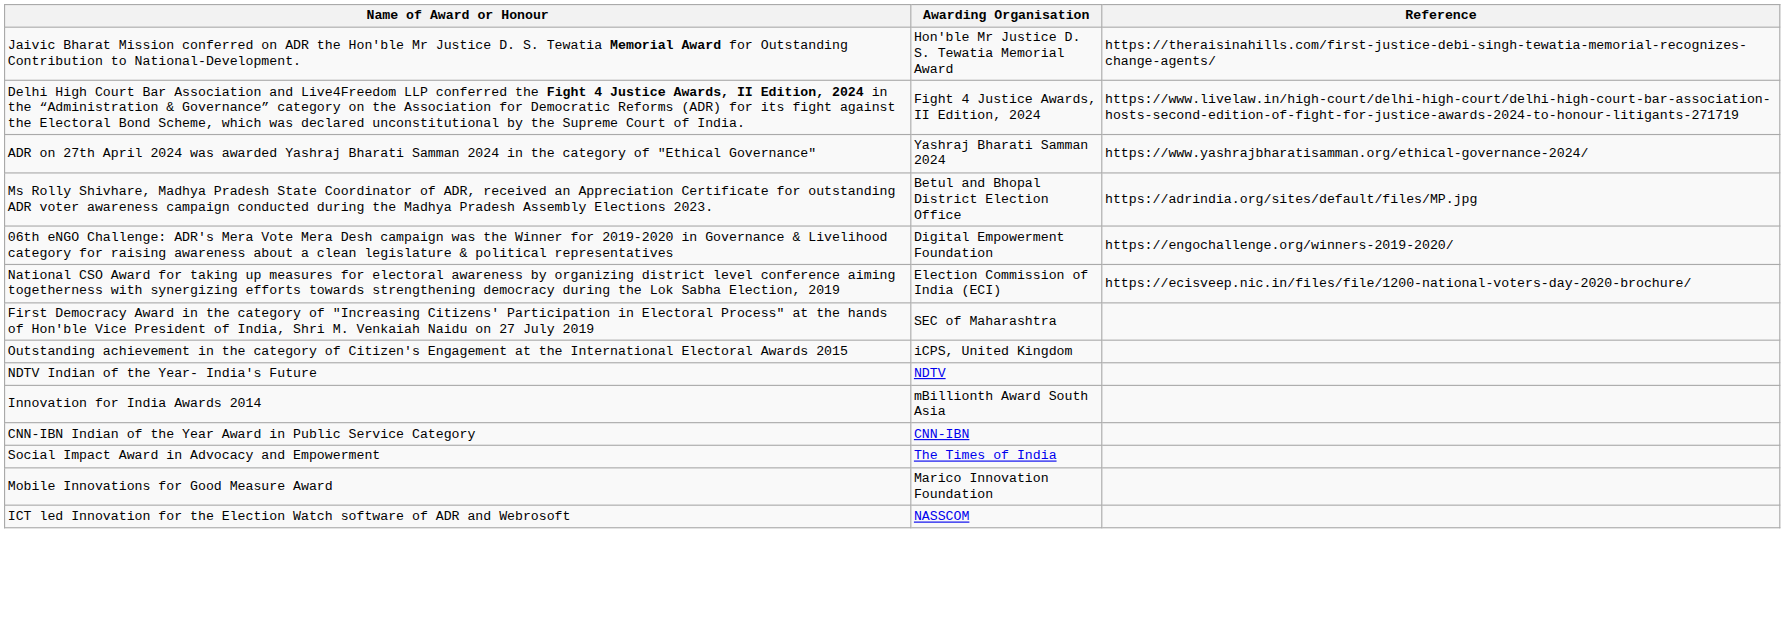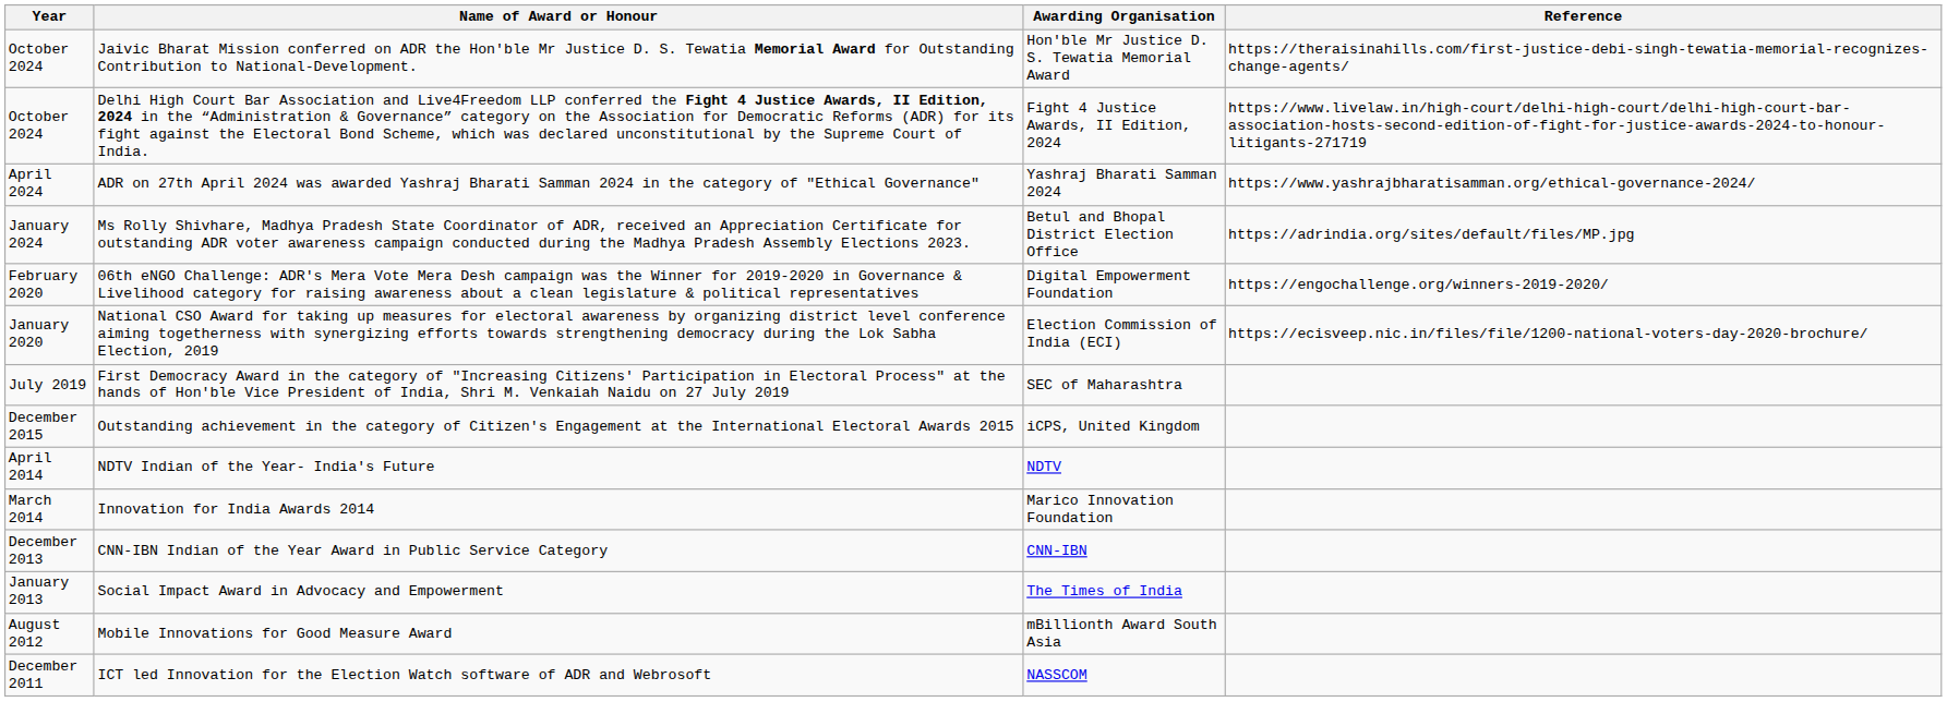+ column: Year | October 2024 | October 2024 | April 2024 | January 2024 | February 2020 | January 2020 | July 2019 | December 2015 | April 2014 | March 2014 | December 2013 | January 2013 | August 2012 | December 2011
Innovation for India Awards 2014 | Awarding Organisation: mBillionth Award South Asia -> Marico Innovation Foundation
Mobile Innovations for Good Measure Award | Awarding Organisation: Marico Innovation Foundation -> mBillionth Award South Asia
